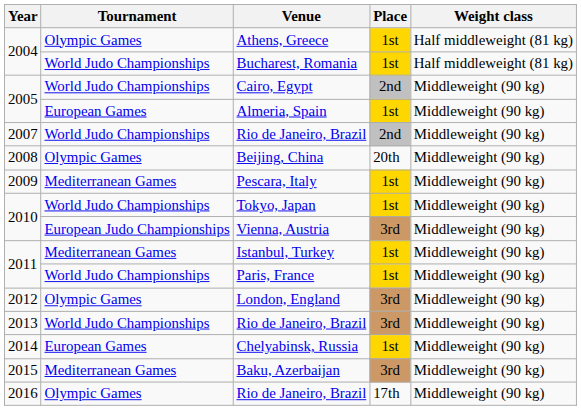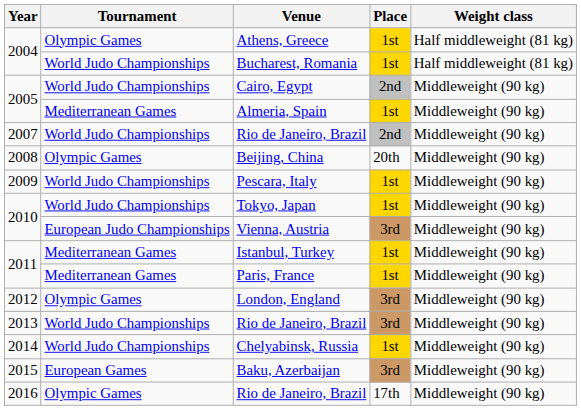Almeria, Spain | Tournament: European Games -> Mediterranean Games
Pescara, Italy | Tournament: Mediterranean Games -> World Judo Championships
Paris, France | Tournament: World Judo Championships -> Mediterranean Games
Chelyabinsk, Russia | Tournament: European Games -> World Judo Championships
Baku, Azerbaijan | Tournament: Mediterranean Games -> European Games
